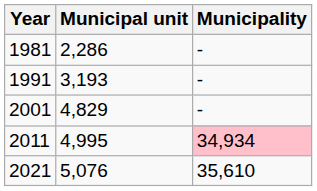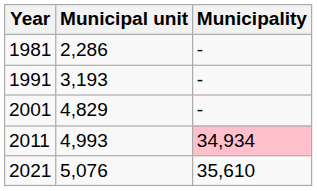2011 | Municipal unit: 4,995 -> 4,993
